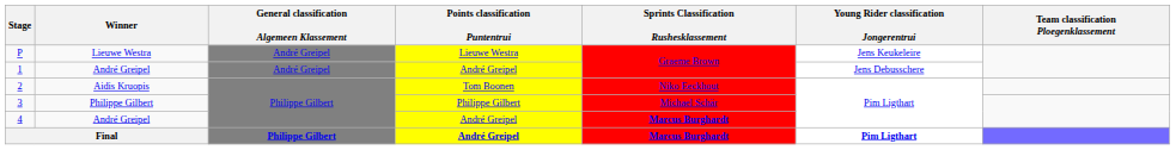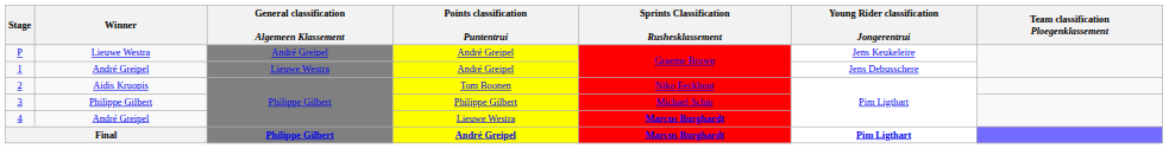P | Points classification Puntentrui: Lieuwe Westra -> André Greipel
1 | General classification Algemeen Klassement: André Greipel -> Lieuwe Westra
4 | Points classification Puntentrui: André Greipel -> Lieuwe Westra
